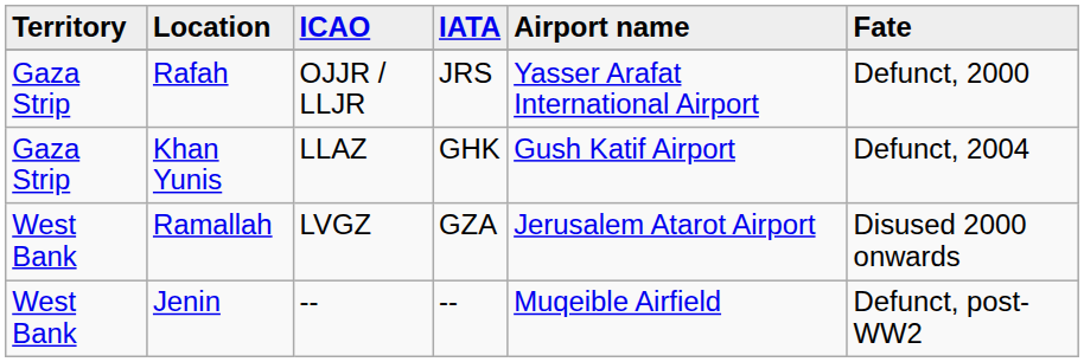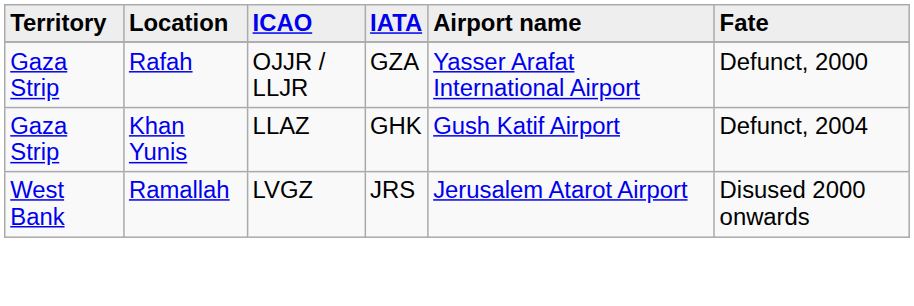Rafah | column 4: JRS -> GZA
Ramallah | column 4: GZA -> JRS
- row: West Bank | Jenin | -- | -- | Muqeible Airfield | Defunct, post-WW2
